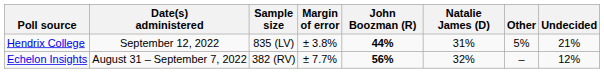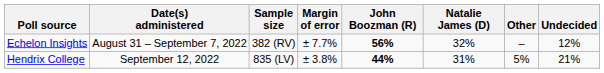rows swapped: Hendrix College <-> Echelon Insights
